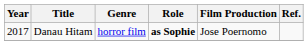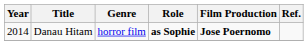Danau Hitam | Year: 2017 -> 2014
Danau Hitam | Film Production: normal -> bold
